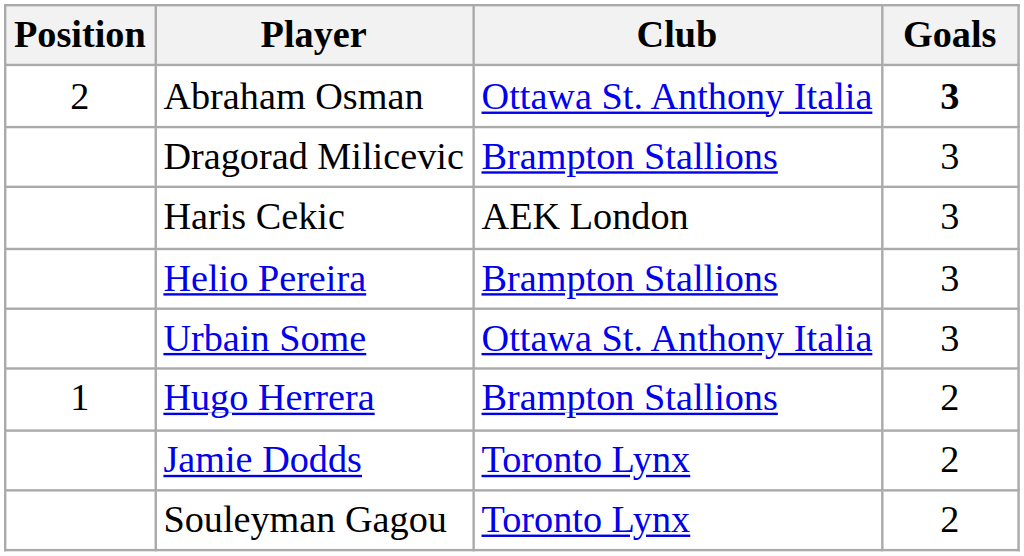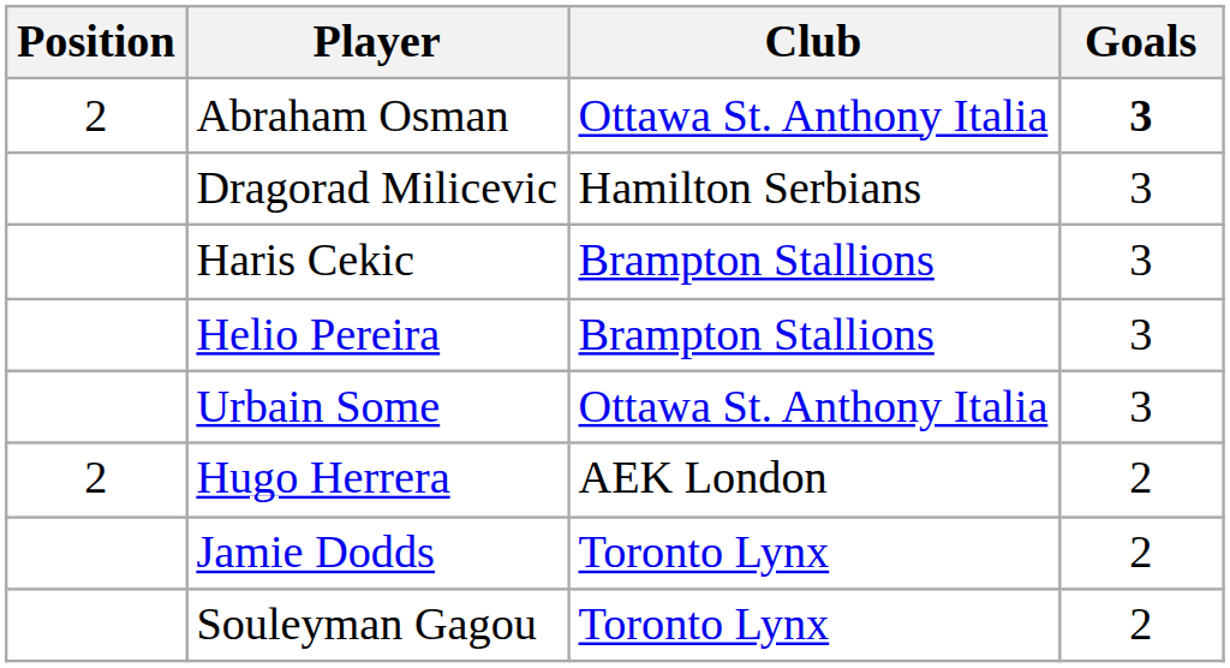Dragorad Milicevic | Club: Brampton Stallions -> Hamilton Serbians
Haris Cekic | Club: AEK London -> Brampton Stallions
Hugo Herrera | Position: 1 -> 2
Hugo Herrera | Club: Brampton Stallions -> AEK London
